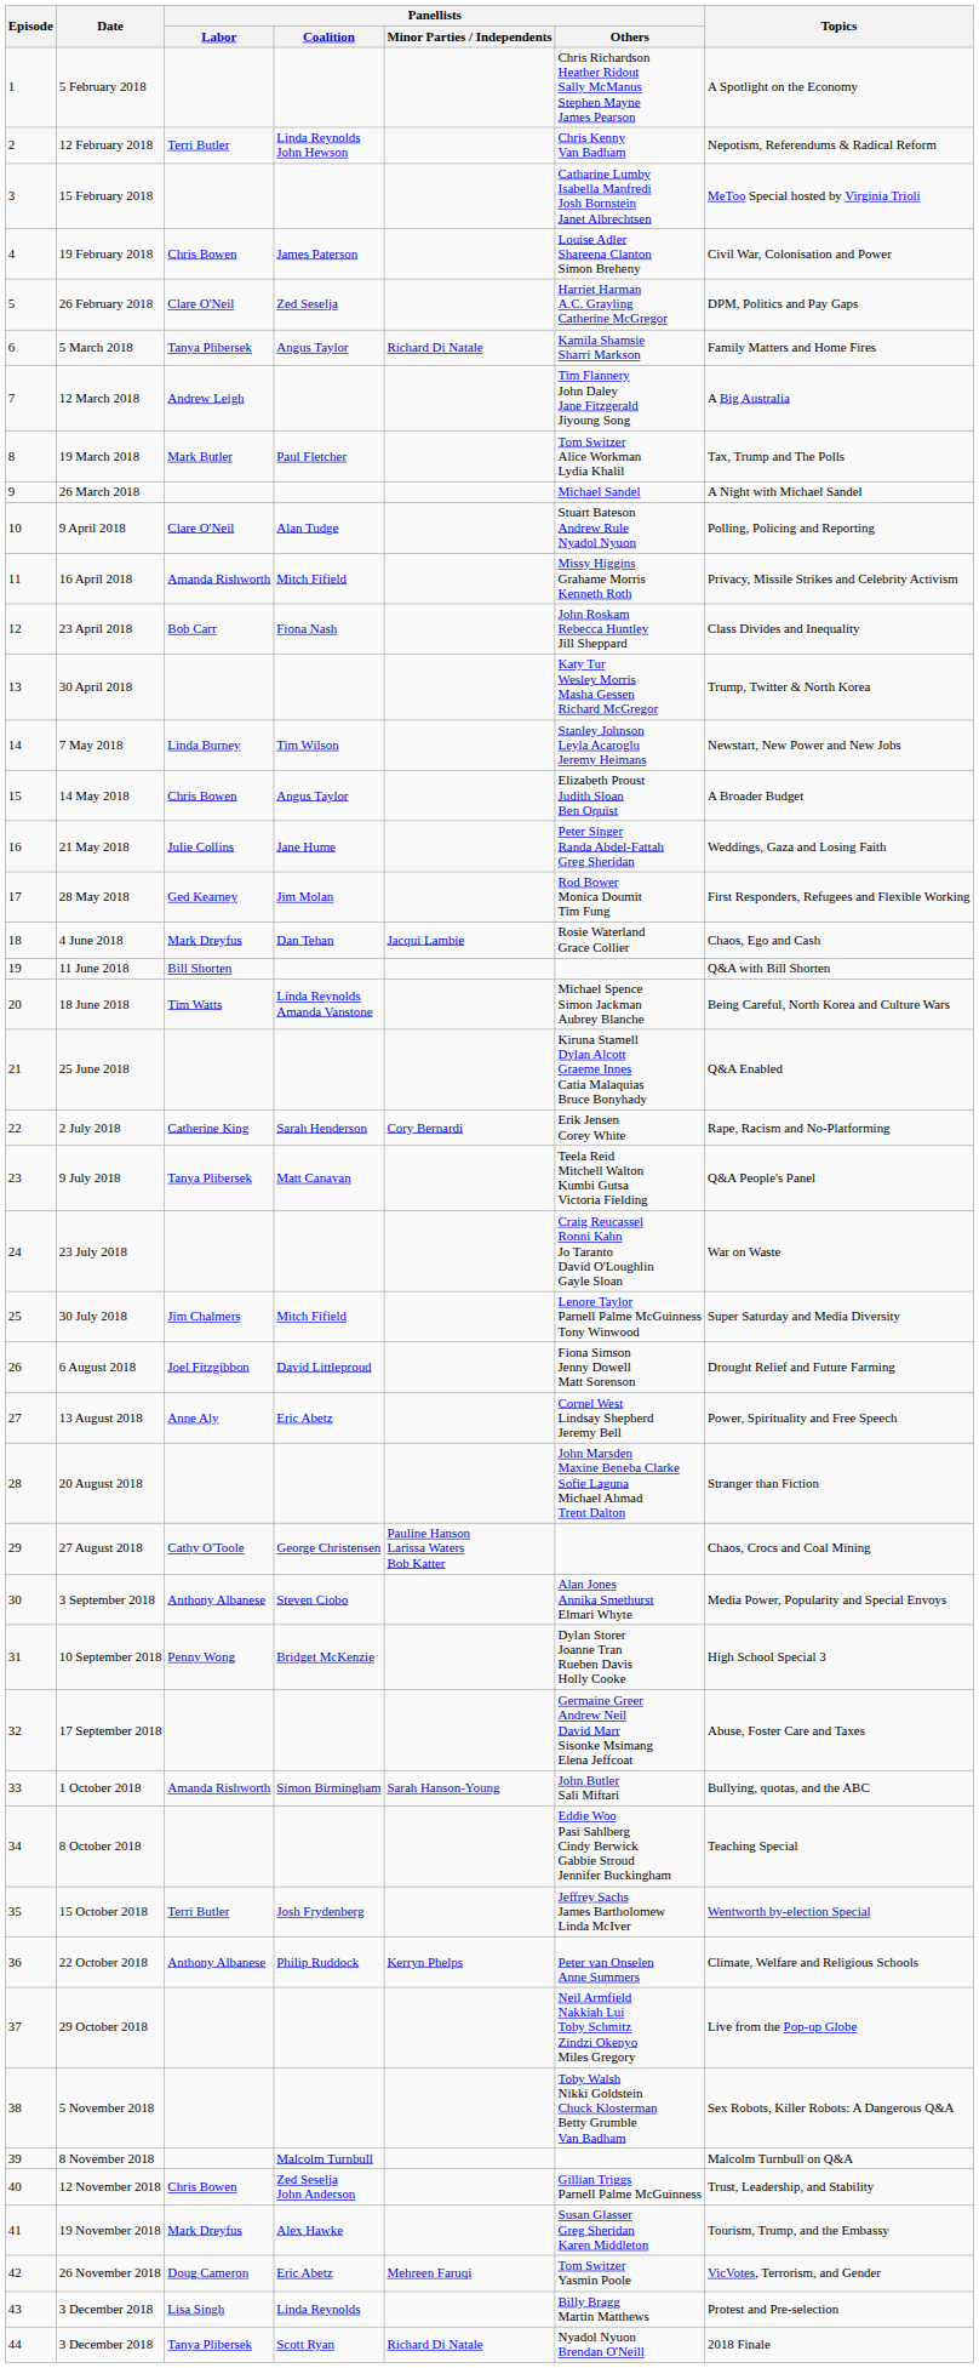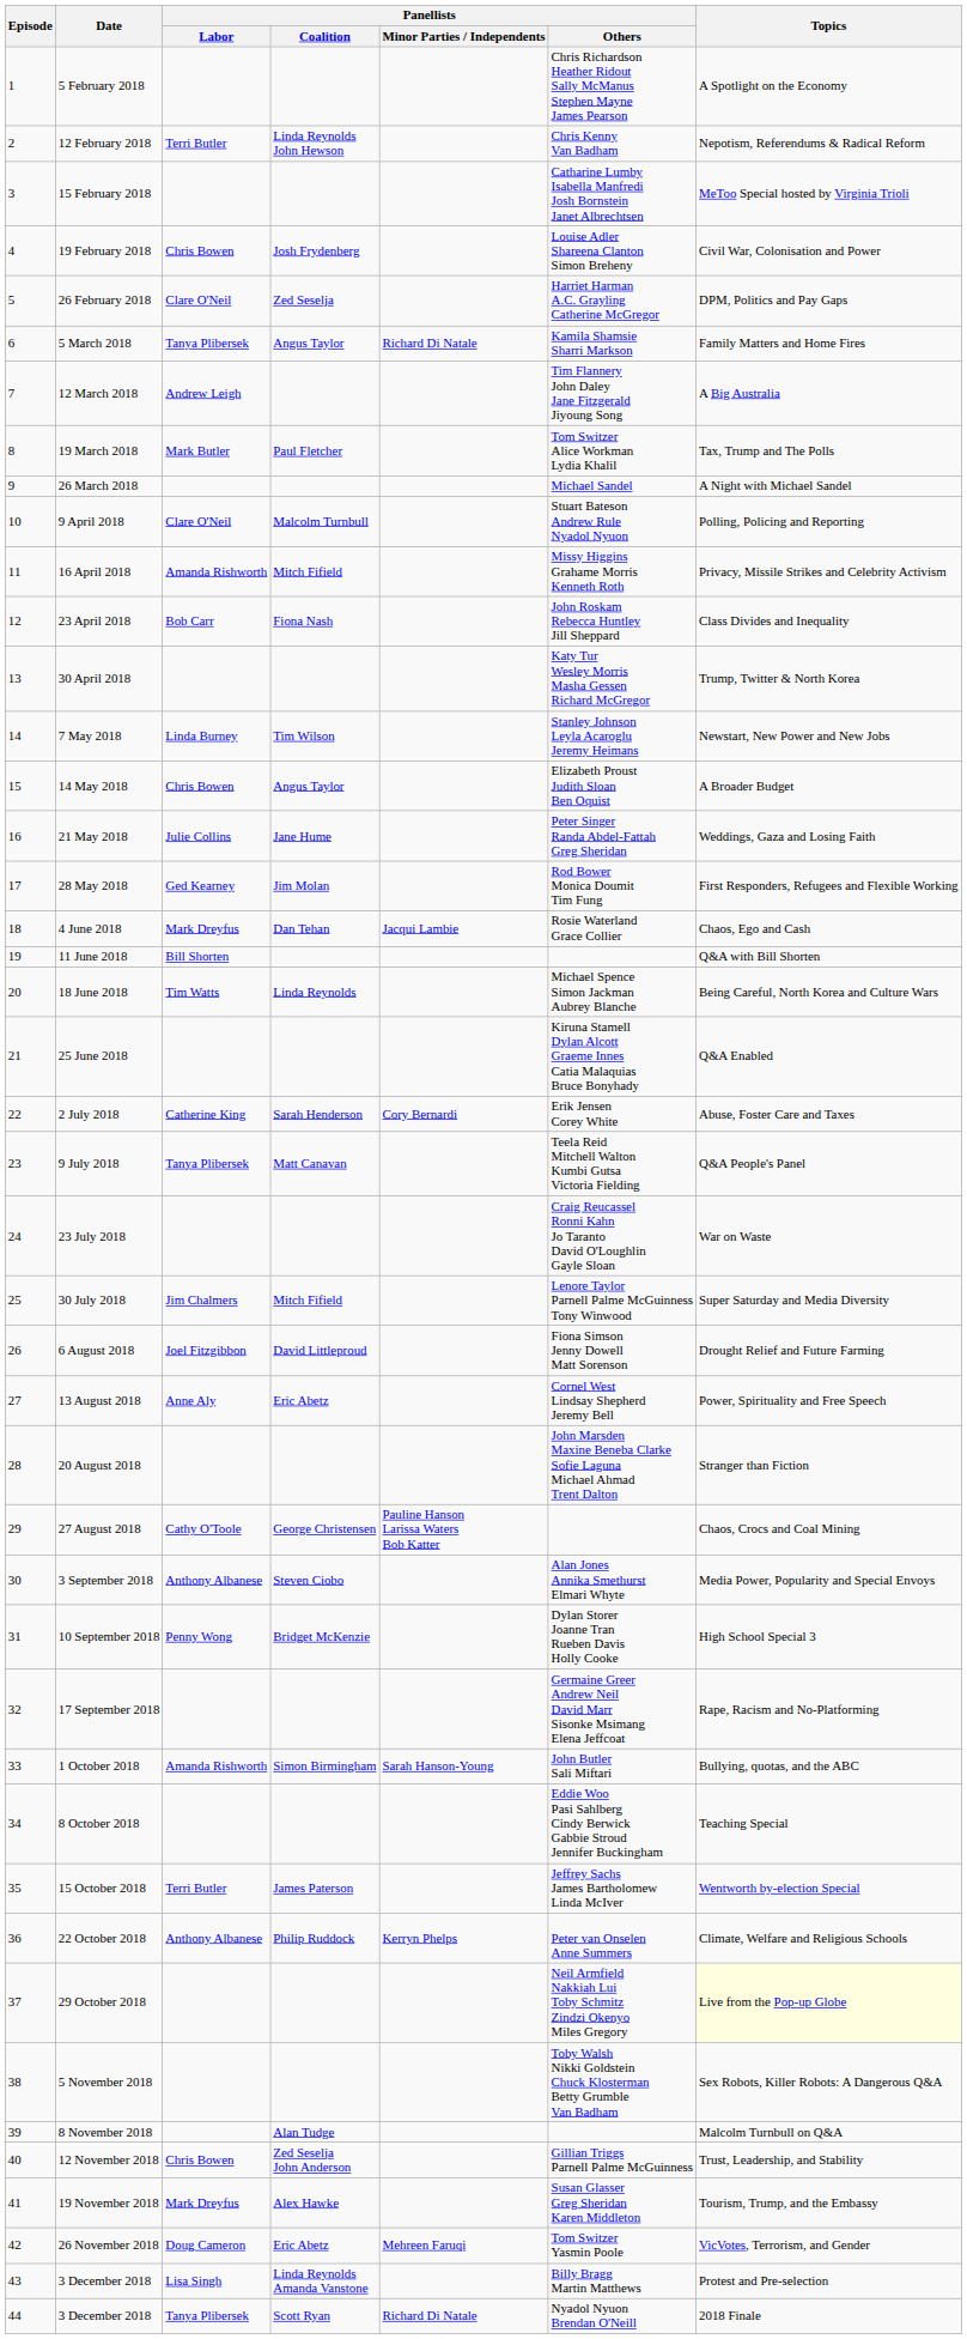19 February 2018 | Panellists / Coalition: James Paterson -> Josh Frydenberg
9 April 2018 | Panellists / Coalition: Alan Tudge -> Malcolm Turnbull
18 June 2018 | Panellists / Coalition: Linda Reynolds Amanda Vanstone -> Linda Reynolds
2 July 2018 | Topics: Rape, Racism and No-Platforming -> Abuse, Foster Care and Taxes
17 September 2018 | Topics: Abuse, Foster Care and Taxes -> Rape, Racism and No-Platforming
15 October 2018 | Panellists / Coalition: Josh Frydenberg -> James Paterson
29 October 2018 | Topics: no background -> lightyellow background
8 November 2018 | Panellists / Coalition: Malcolm Turnbull -> Alan Tudge
43 / 3 December 2018 | Panellists / Coalition: Linda Reynolds -> Linda Reynolds Amanda Vanstone
